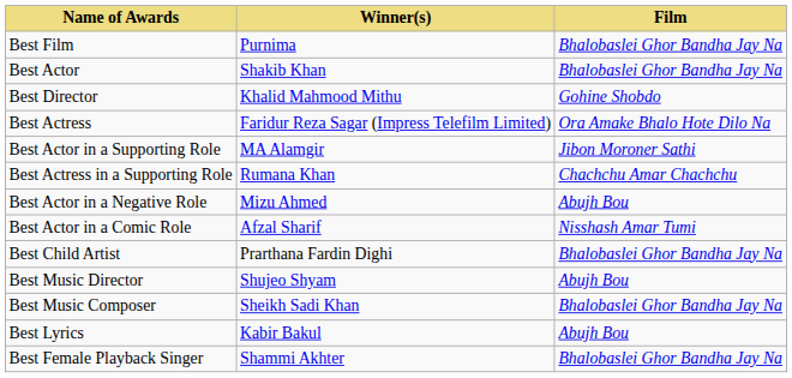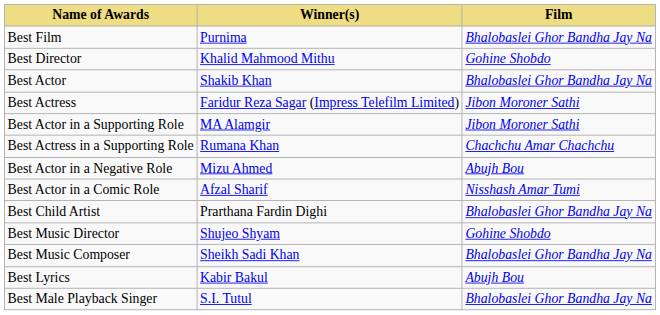rows swapped: Best Director <-> Best Actor
Best Actress | Film: Ora Amake Bhalo Hote Dilo Na -> Jibon Moroner Sathi
Best Music Director | Film: Abujh Bou -> Gohine Shobdo
+ row: Best Male Playback Singer | S.I. Tutul | Bhalobaslei Ghor Bandha Jay Na
- row: Best Female Playback Singer | Shammi Akhter | Bhalobaslei Ghor Bandha Jay Na
